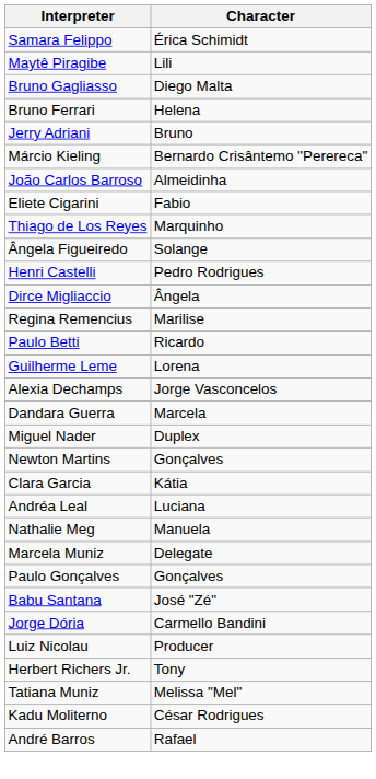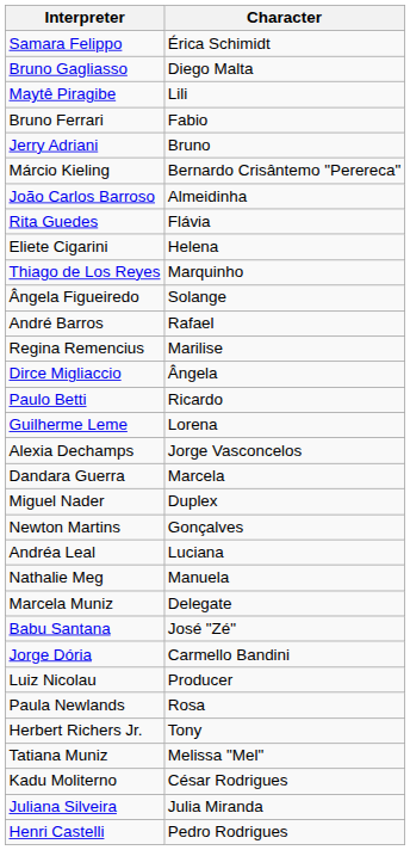rows swapped: Bruno Gagliasso <-> Maytê Piragibe
Bruno Ferrari | Character: Helena -> Fabio
+ row: Rita Guedes | Flávia
Eliete Cigarini | Character: Fabio -> Helena
rows swapped: André Barros <-> Henri Castelli
rows swapped: Dirce Migliaccio <-> Regina Remencius
- row: Clara Garcia | Kátia
- row: Paulo Gonçalves | Gonçalves
+ row: Paula Newlands | Rosa
+ row: Juliana Silveira | Julia Miranda
